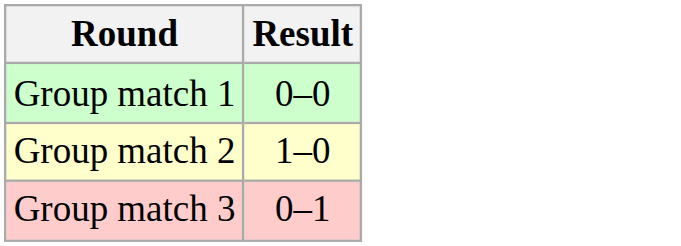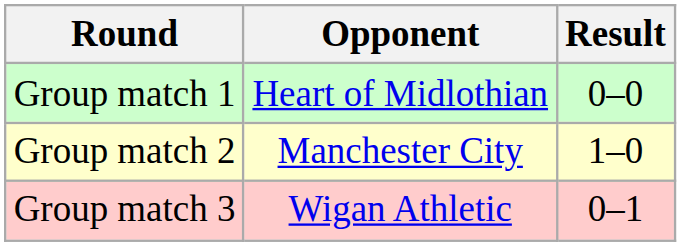+ column: Opponent | Heart of Midlothian | Manchester City | Wigan Athletic
